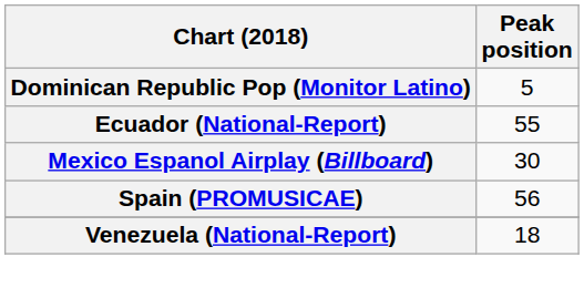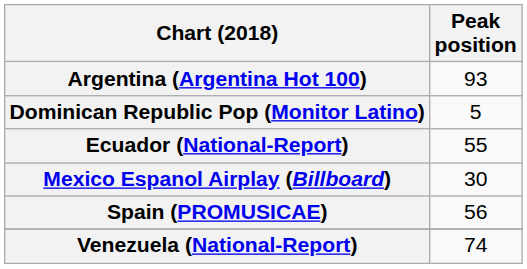+ row: Argentina (Argentina Hot 100) | 93
Venezuela (National-Report) | Peak position: 18 -> 74
